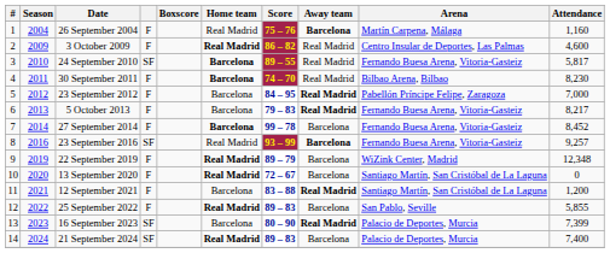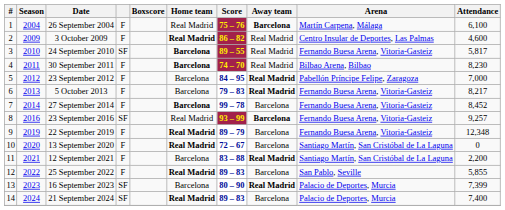26 September 2004 | Attendance: 1,160 -> 6,100
22 September 2019 | Arena: WiZink Center, Madrid -> Fernando Buesa Arena, Vitoria-Gasteiz
12 September 2021 | Attendance: 1,200 -> 2,200
